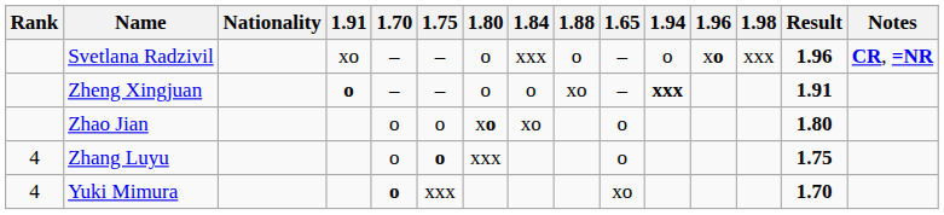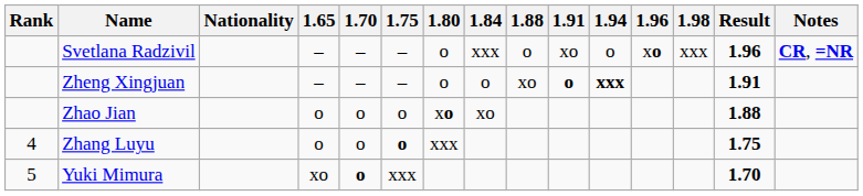columns swapped: 1.65 <-> 1.91
Zhao Jian | Result: 1.80 -> 1.88
Yuki Mimura | Rank: 4 -> 5
